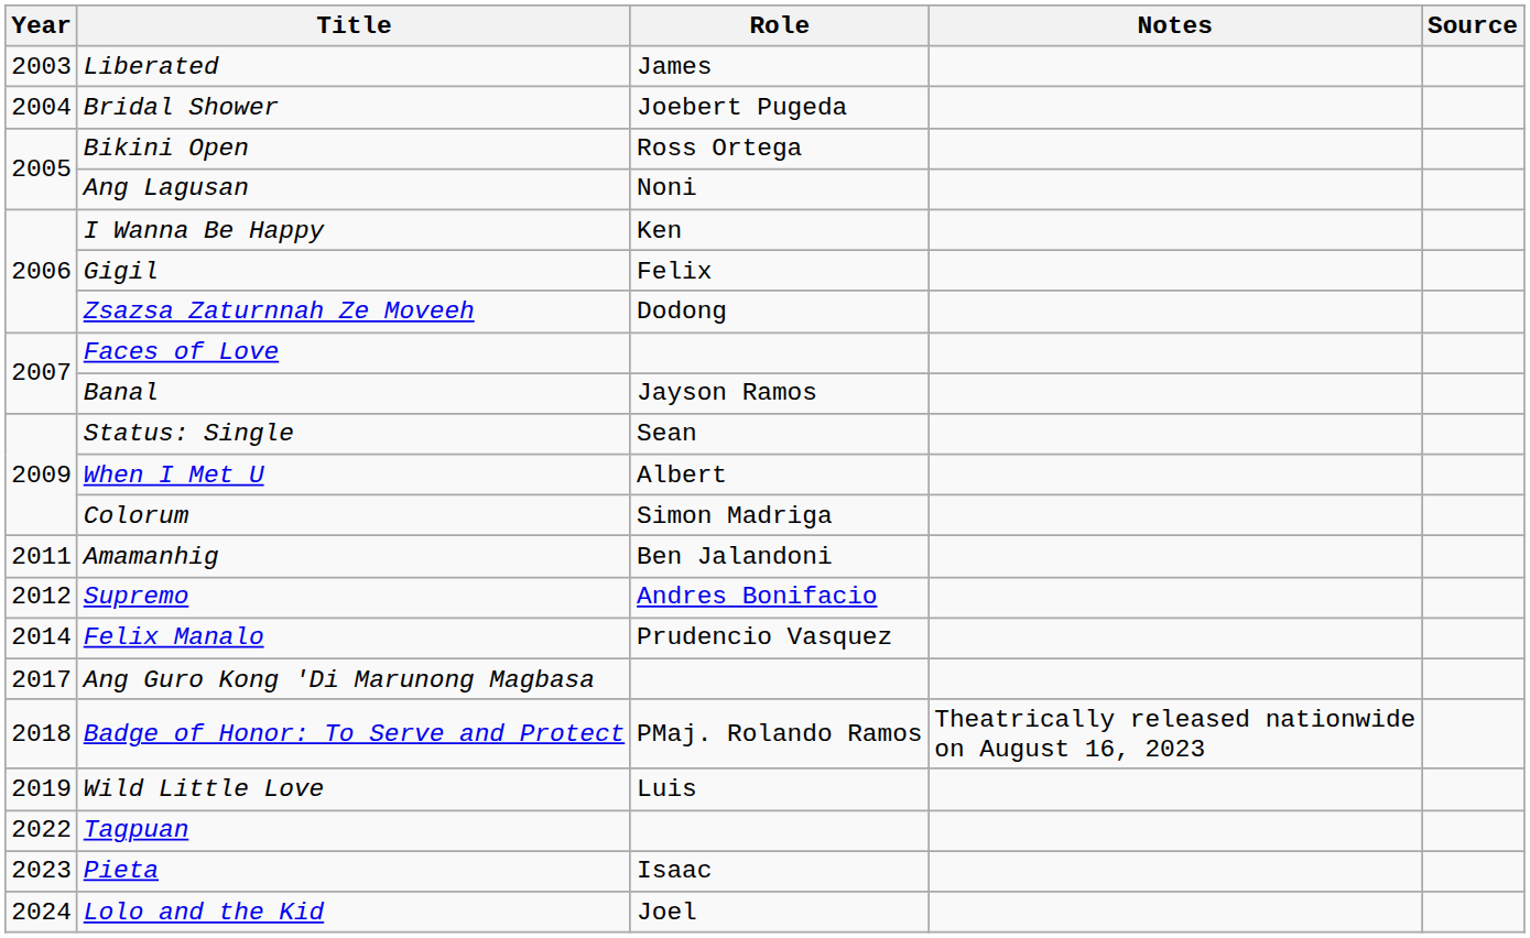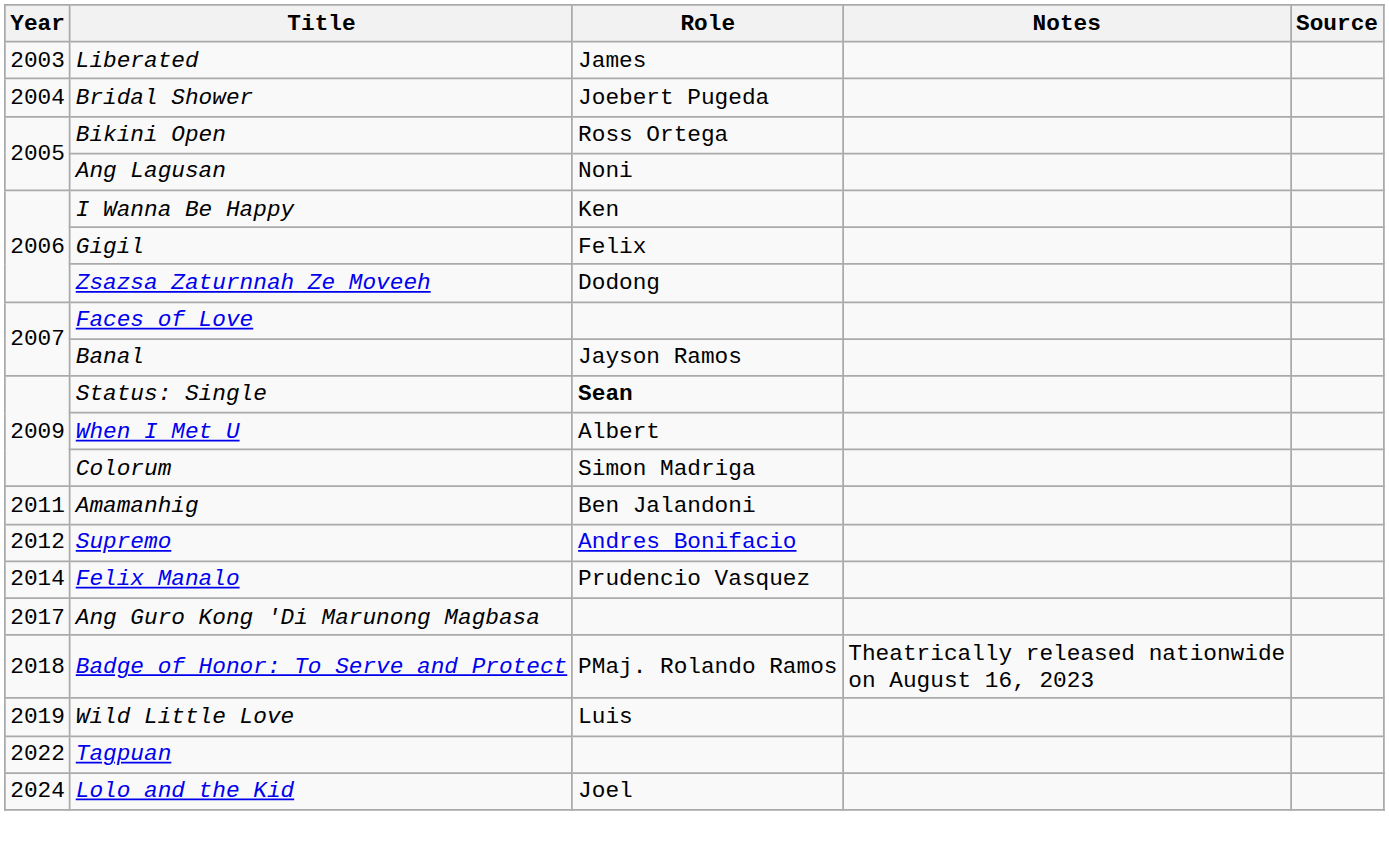Status: Single | Role: normal -> bold
- row: 2023 | Pieta | Isaac
